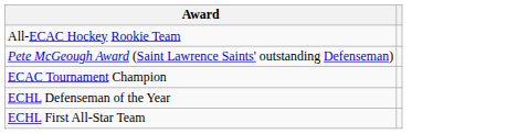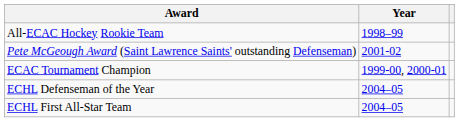+ column: Year | 1998–99 | 2001-02 | 1999-00, 2000-01 | 2004–05 | 2004–05
